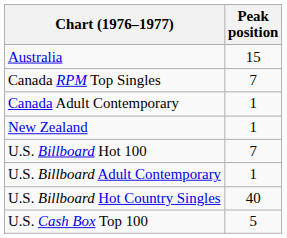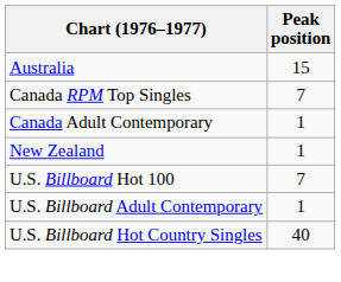- row: U.S. Cash Box Top 100 | 5
